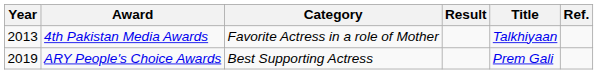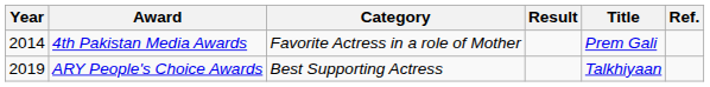4th Pakistan Media Awards | Year: 2013 -> 2014
4th Pakistan Media Awards | Title: Talkhiyaan -> Prem Gali
ARY People's Choice Awards | Title: Prem Gali -> Talkhiyaan
